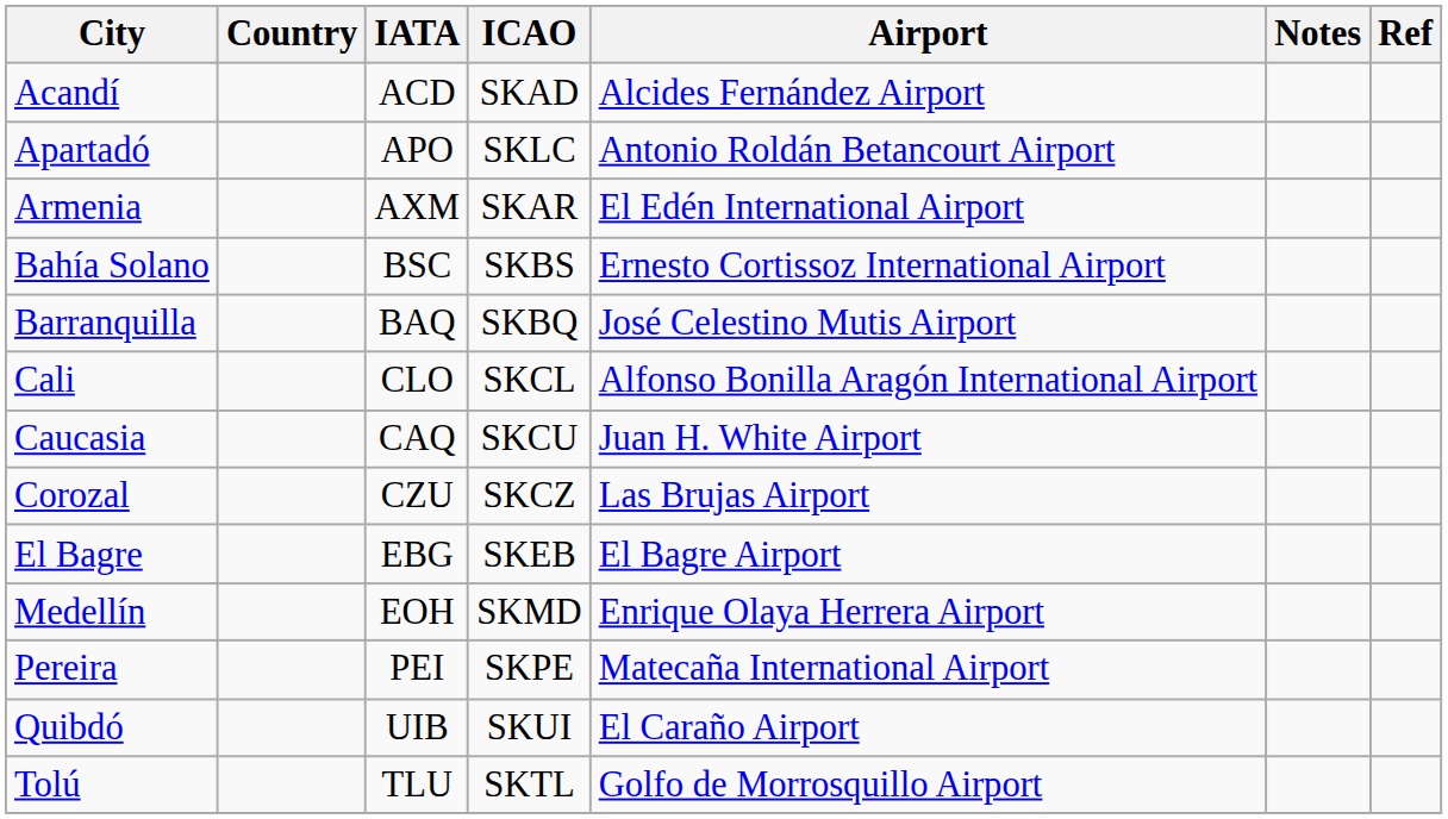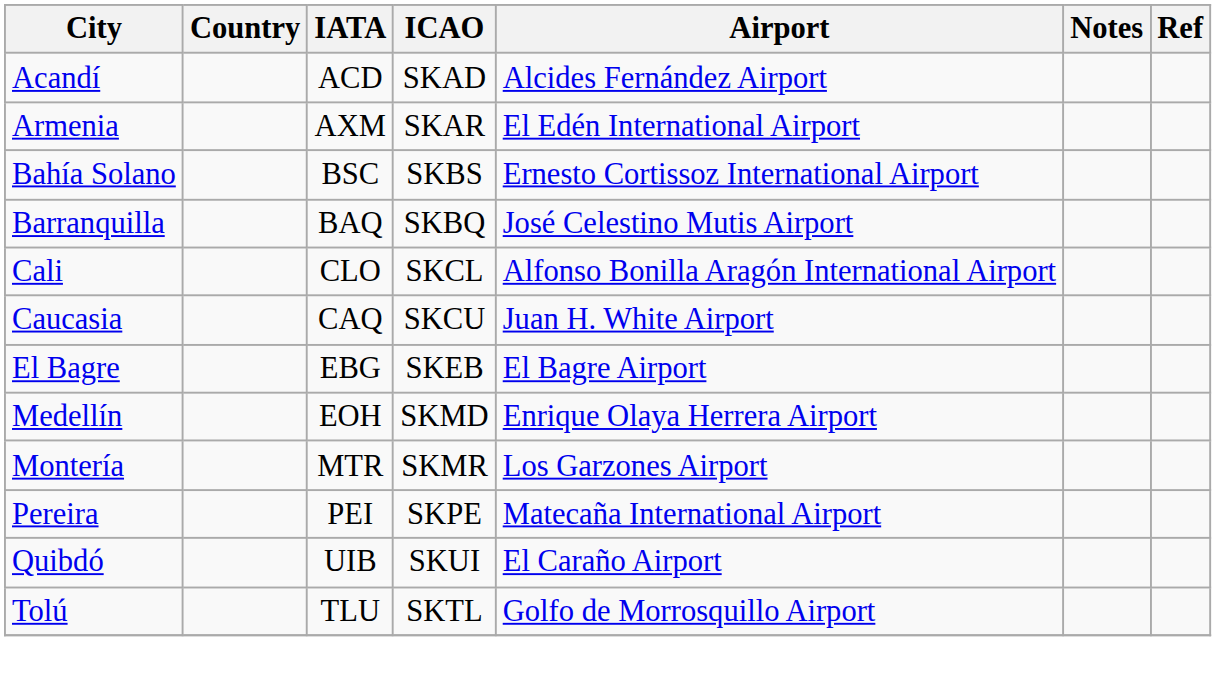- row: Apartadó | APO | SKLC | Antonio Roldán Betancourt Airport
- row: Corozal | CZU | SKCZ | Las Brujas Airport
+ row: Montería | MTR | SKMR | Los Garzones Airport
